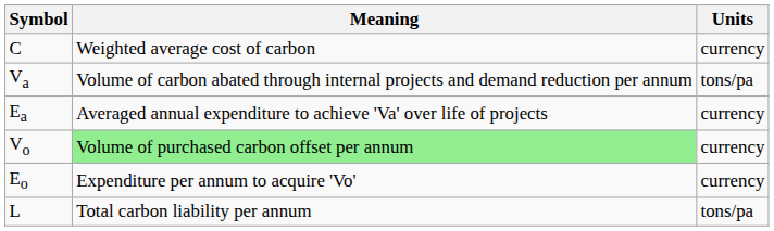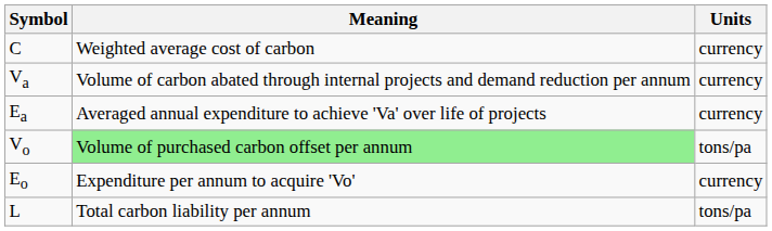Va | Units: tons/pa -> currency
Vo | Units: currency -> tons/pa
